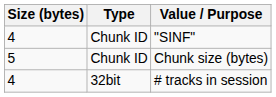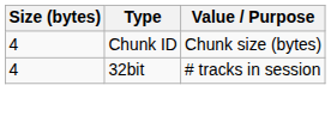- row: 4 | Chunk ID | "SINF"
Chunk size (bytes) | Size (bytes): 5 -> 4
